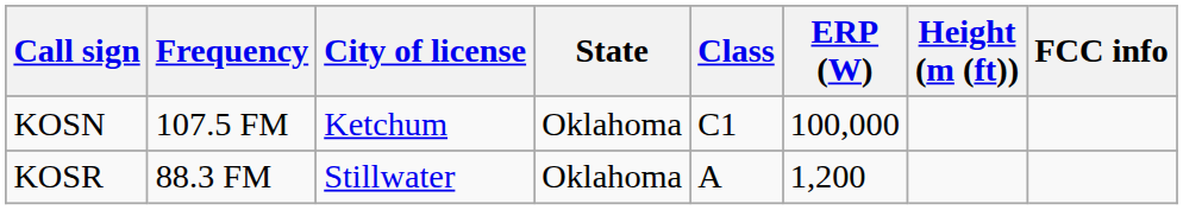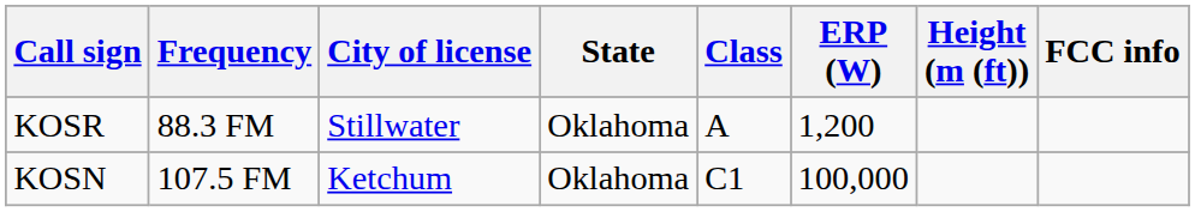rows swapped: KOSN <-> KOSR
